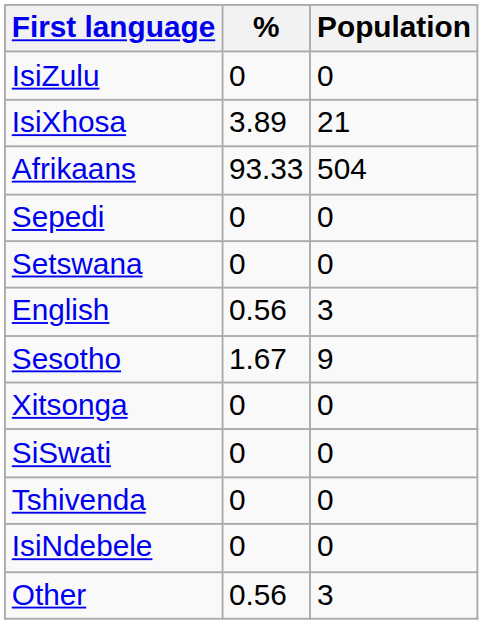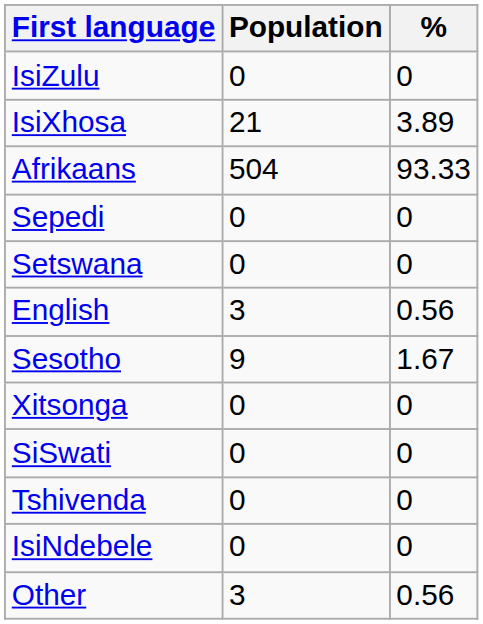columns swapped: Population <-> %
